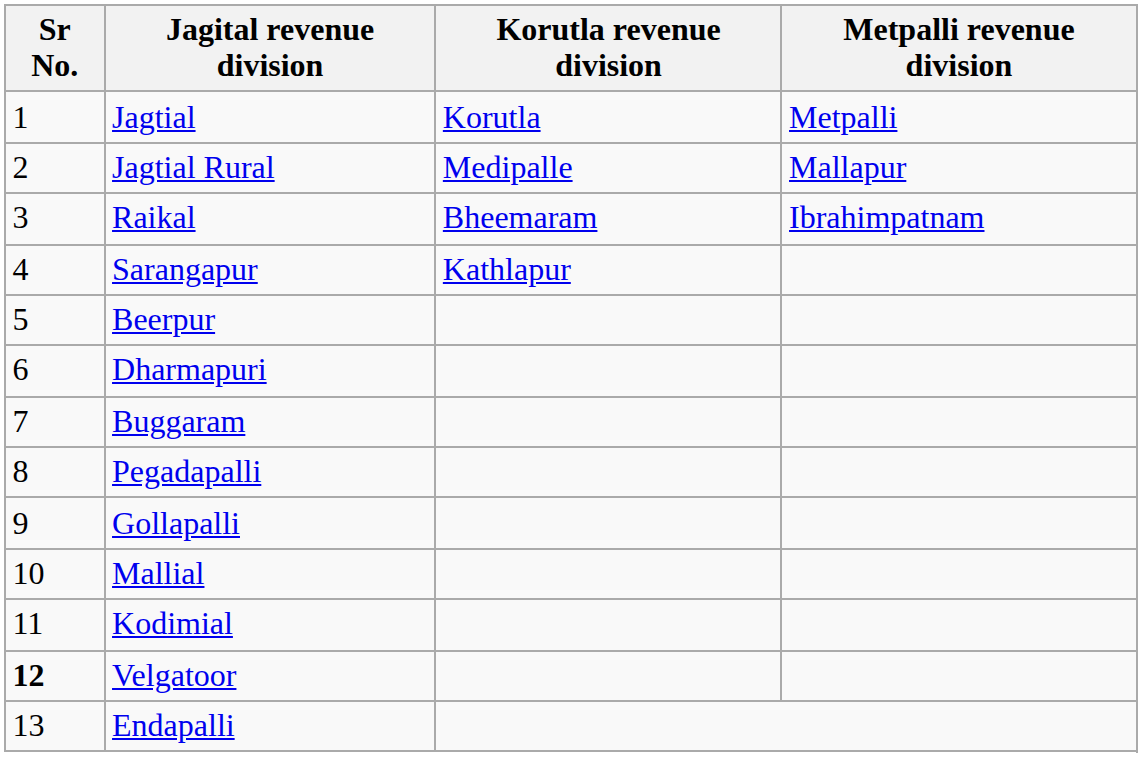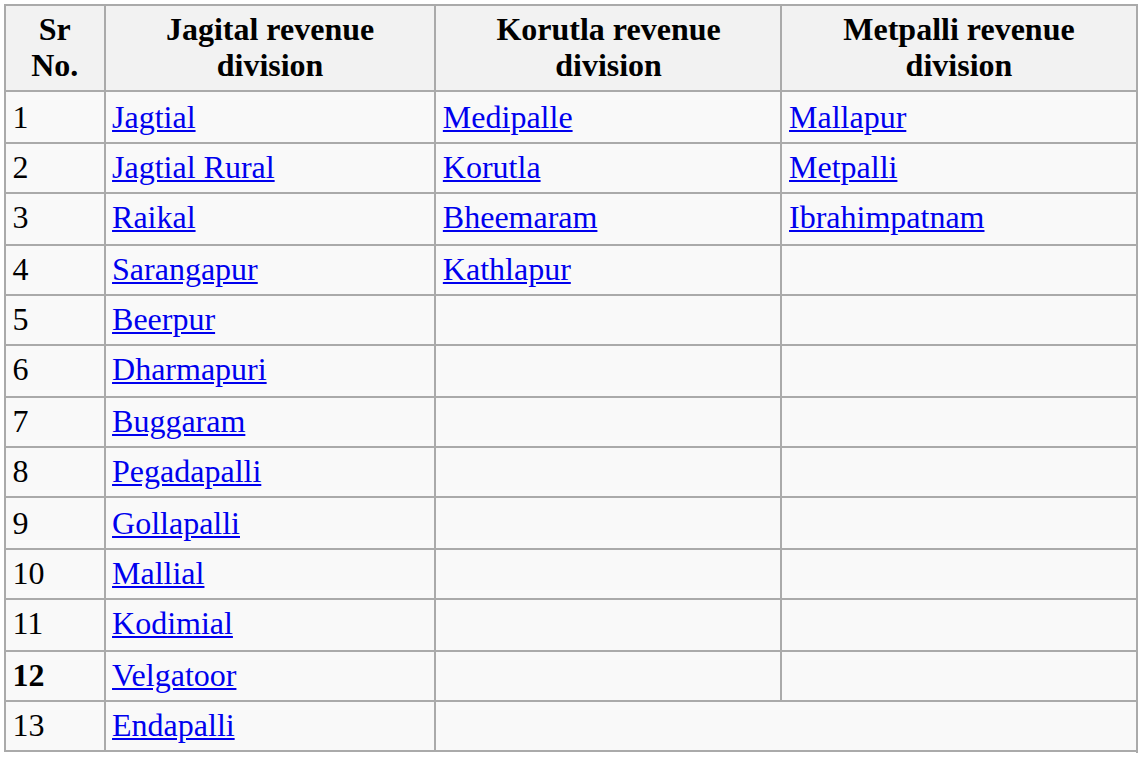Jagtial | Korutla revenue division: Korutla -> Medipalle
Jagtial | Metpalli revenue division: Metpalli -> Mallapur
Jagtial Rural | Korutla revenue division: Medipalle -> Korutla
Jagtial Rural | Metpalli revenue division: Mallapur -> Metpalli
